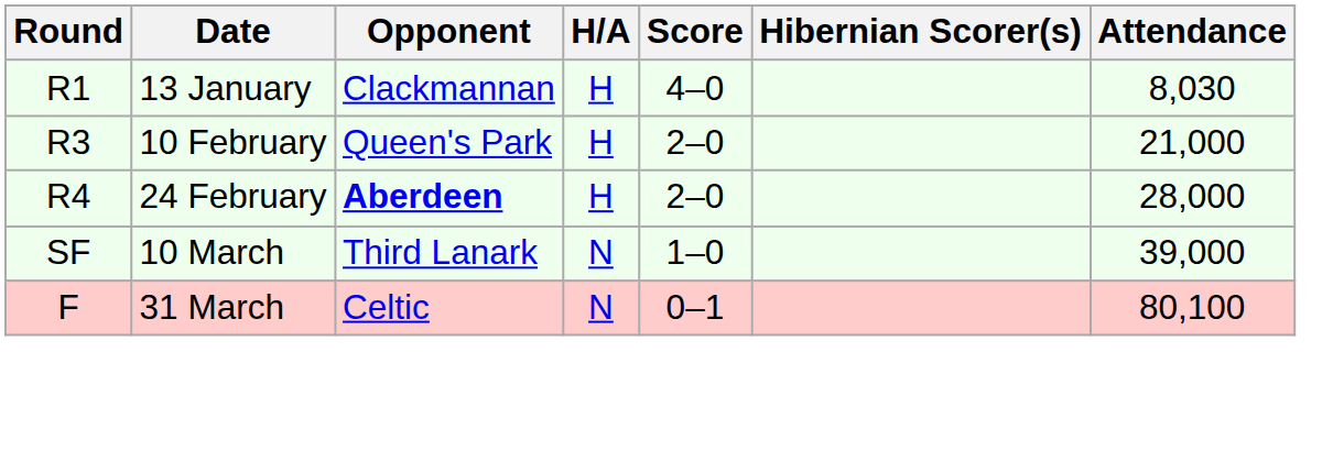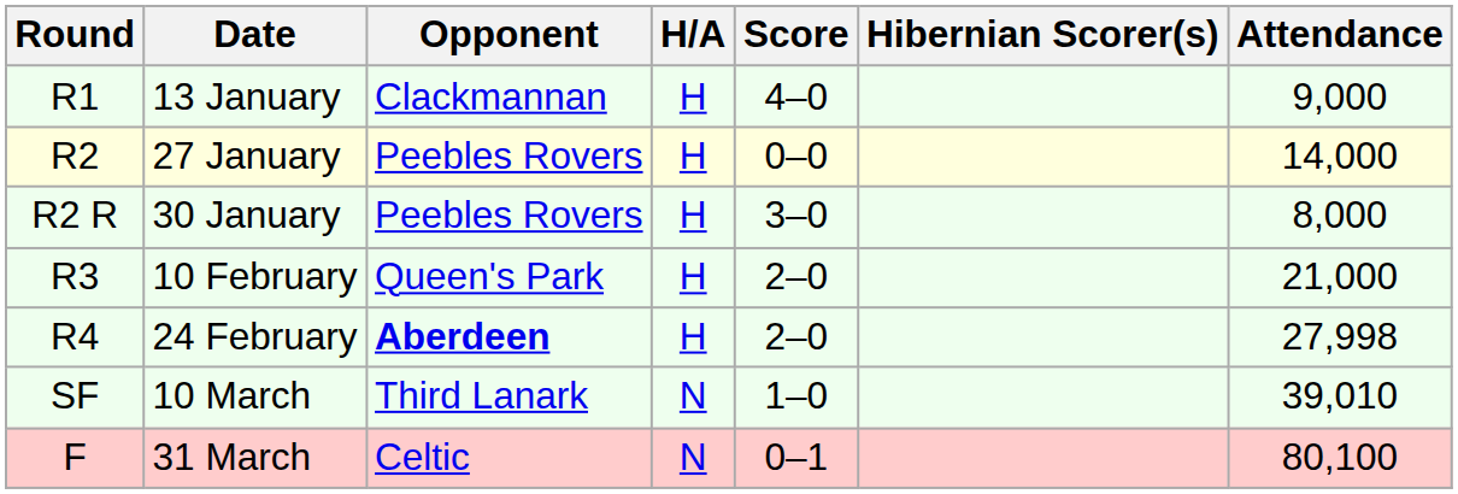13 January | Attendance: 8,030 -> 9,000
+ row: R2 | 27 January | Peebles Rovers | H | 0–0 | 14,000
+ row: R2 R | 30 January | Peebles Rovers | H | 3–0 | 8,000
24 February | Attendance: 28,000 -> 27,998
10 March | Attendance: 39,000 -> 39,010
